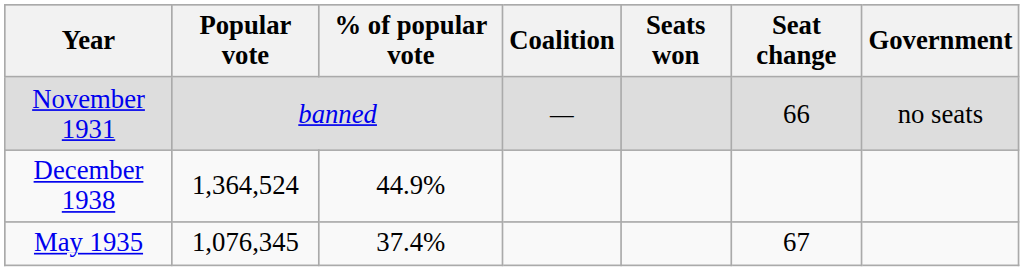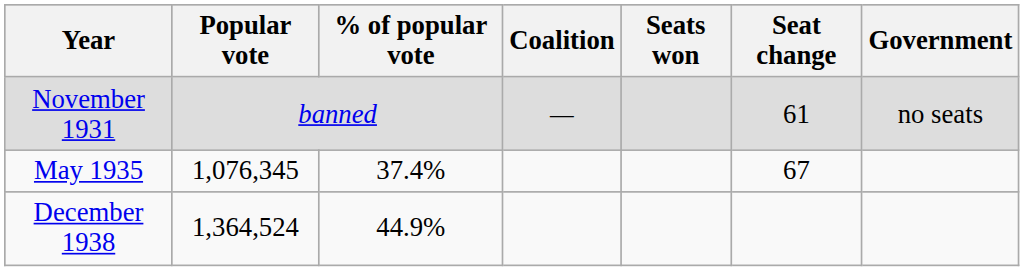November 1931 | Seat change: 66 -> 61
rows swapped: May 1935 <-> December 1938
